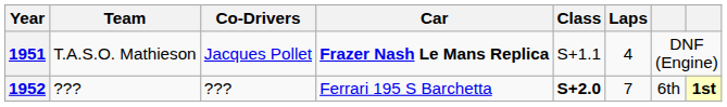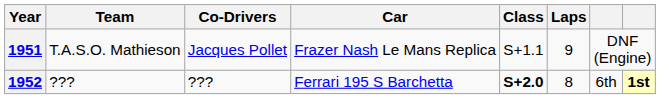1951 | Car: bold -> normal
1951 | Laps: 4 -> 9
1952 | Laps: 7 -> 8
